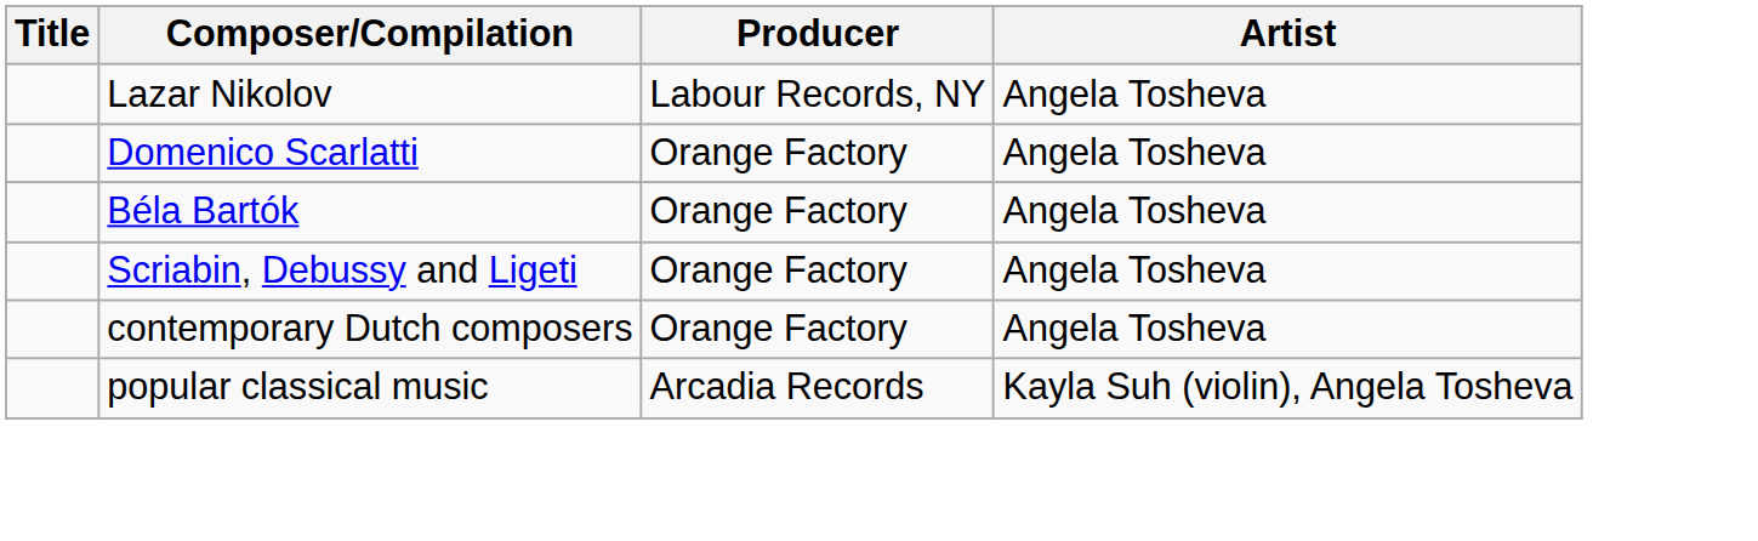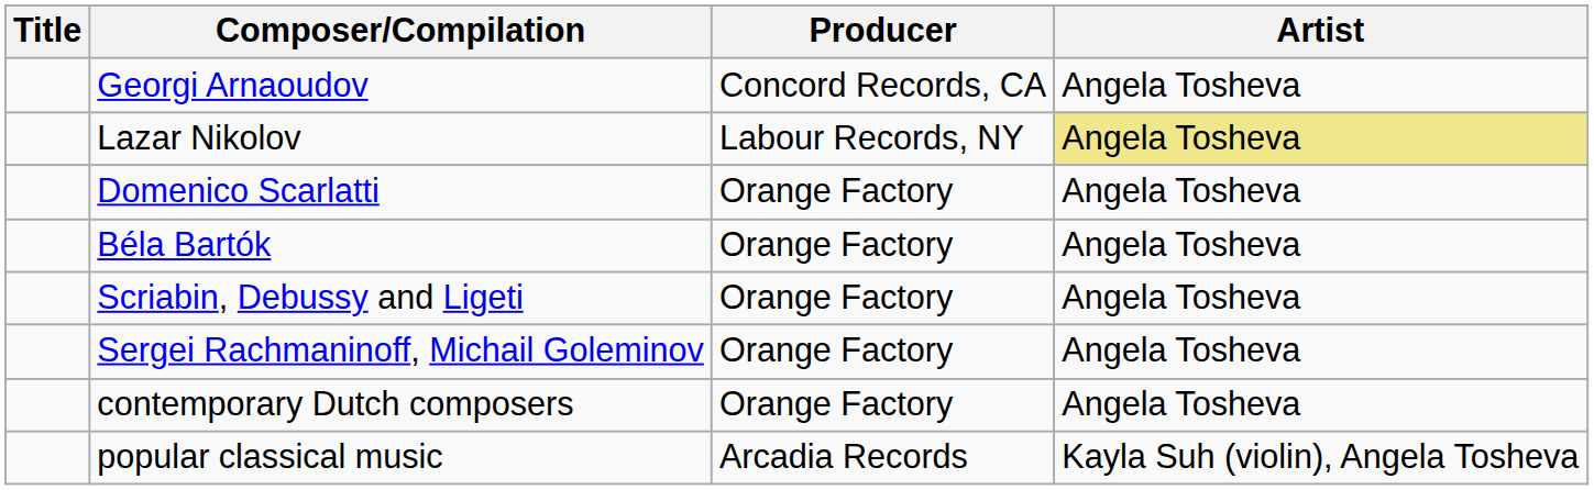+ row: Georgi Arnaoudov | Concord Records, CA | Angela Tosheva
Lazar Nikolov | Artist: no background -> khaki background
+ row: Sergei Rachmaninoff, Michail Goleminov | Orange Factory | Angela Tosheva
